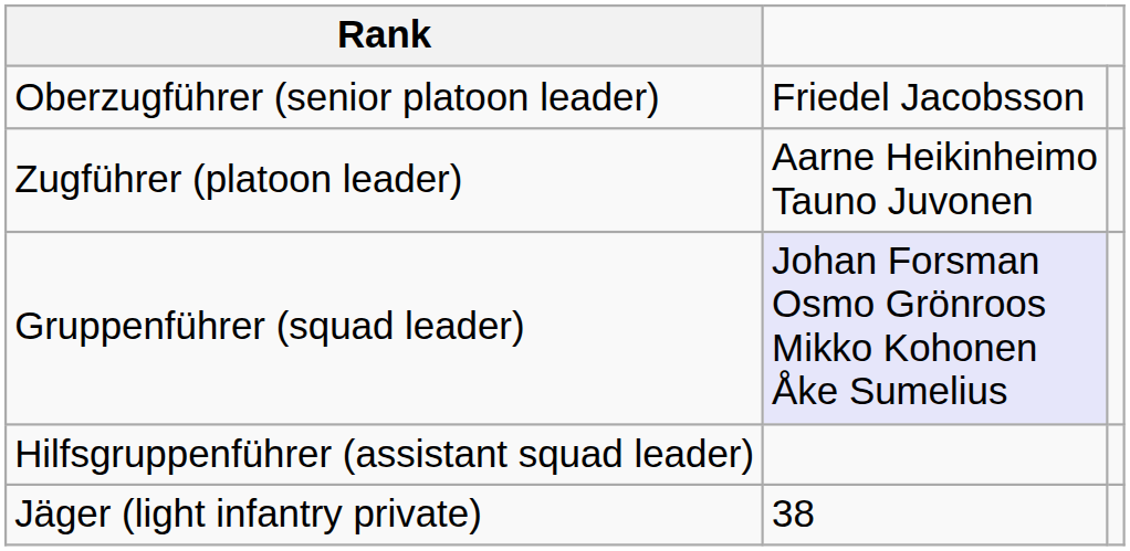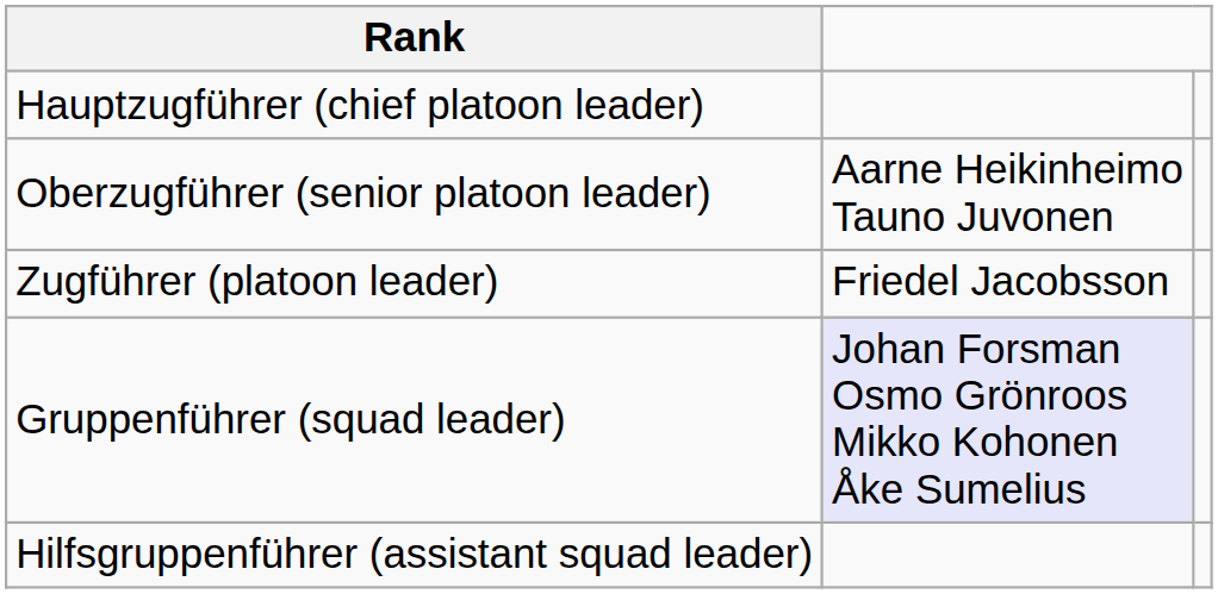+ row: Hauptzugführer (chief platoon leader)
Oberzugführer (senior platoon leader) | column 2: Friedel Jacobsson -> Aarne Heikinheimo Tauno Juvonen
Zugführer (platoon leader) | column 2: Aarne Heikinheimo Tauno Juvonen -> Friedel Jacobsson
- row: Jäger (light infantry private) | 38
